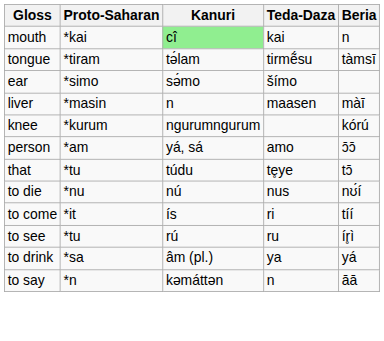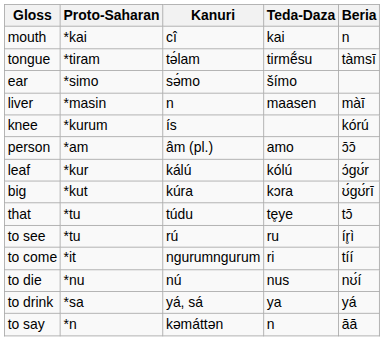mouth | Kanuri: lightgreen background -> no background
knee | Kanuri: ngurumngurum -> ís
person | Kanuri: yá, sá -> âm (pl.)
+ row: leaf | *kur | kálú | kólú | ɔ́gʊ́r
+ row: big | *kut | kúra | kɔra | ʊ́gʊ́rī
rows swapped: to die <-> to see
to come | Kanuri: ís -> ngurumngurum
to drink | Kanuri: âm (pl.) -> yá, sá
